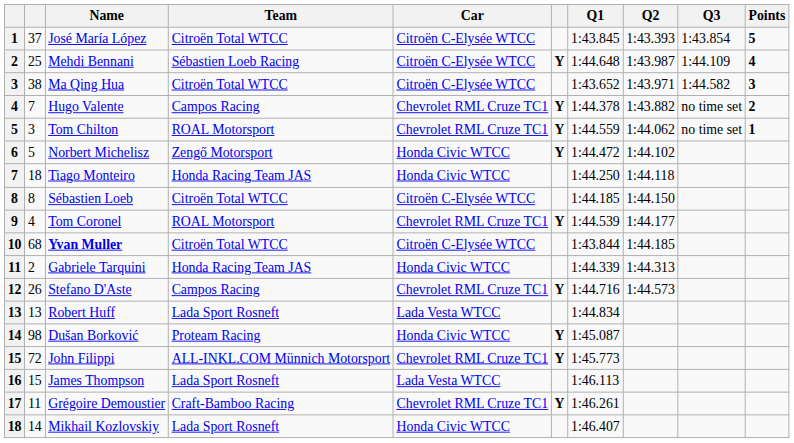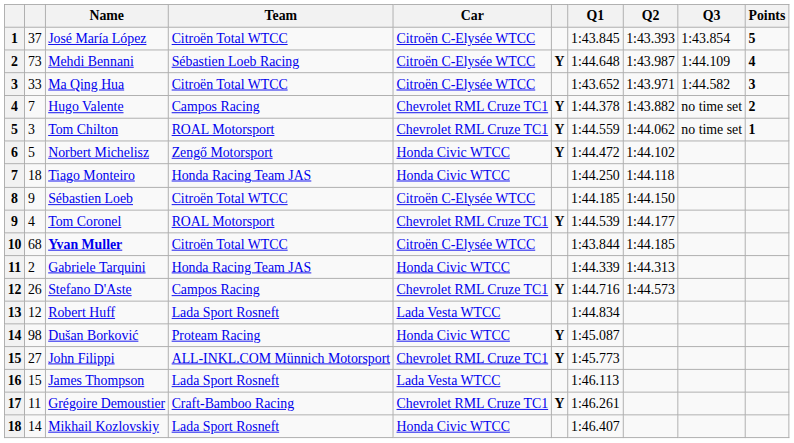Mehdi Bennani | column 2: 25 -> 73
Ma Qing Hua | column 2: 38 -> 33
Sébastien Loeb | column 2: 8 -> 9
Robert Huff | column 2: 13 -> 12
John Filippi | column 2: 72 -> 27
